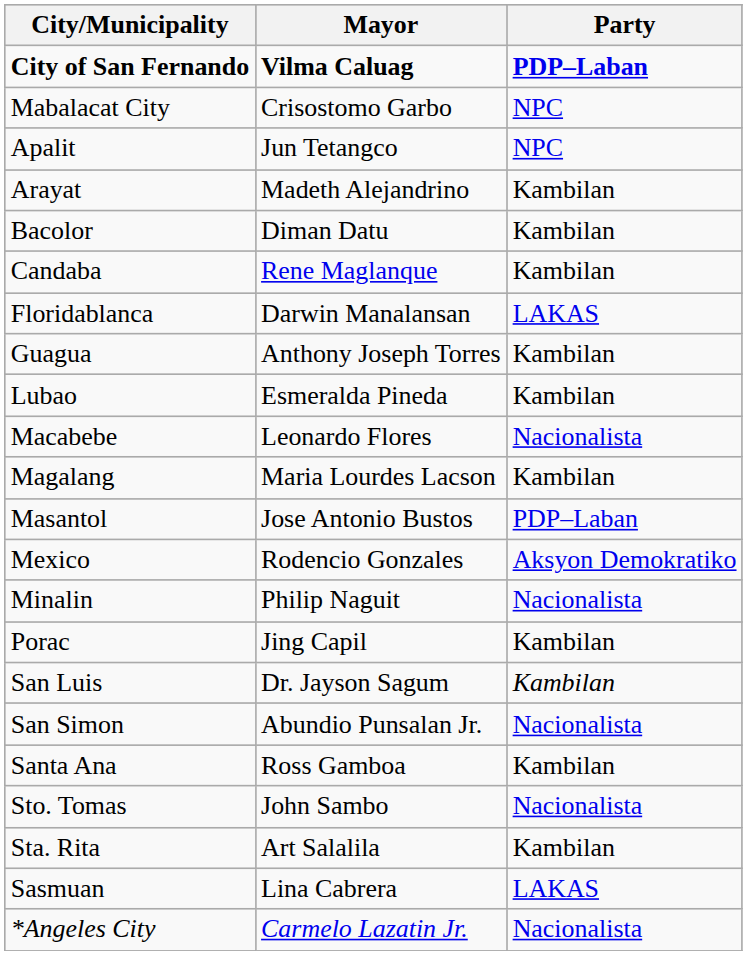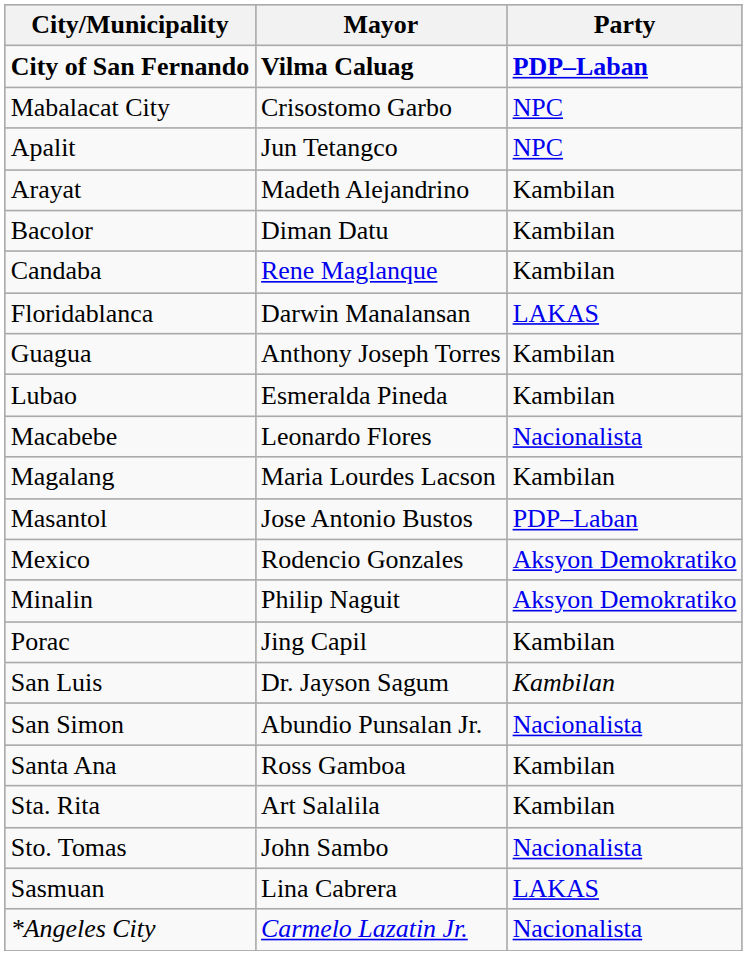Minalin | Party: Nacionalista -> Aksyon Demokratiko
rows swapped: Sta. Rita <-> Sto. Tomas
